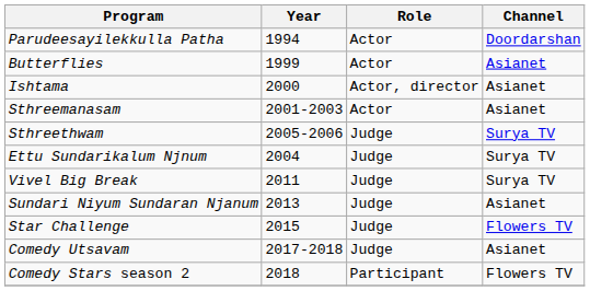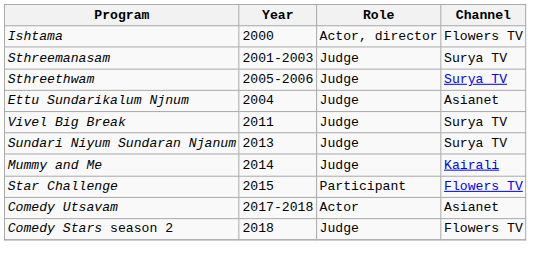- row: Parudeesayilekkulla Patha | 1994 | Actor | Doordarshan
- row: Butterflies | 1999 | Actor | Asianet
Ishtama | Channel: Asianet -> Flowers TV
Sthreemanasam | Role: Actor -> Judge
Sthreemanasam | Channel: Asianet -> Surya TV
Ettu Sundarikalum Njnum | Channel: Surya TV -> Asianet
Sundari Niyum Sundaran Njanum | Channel: Asianet -> Surya TV
+ row: Mummy and Me | 2014 | Judge | Kairali
Star Challenge | Role: Judge -> Participant
Comedy Utsavam | Role: Judge -> Actor
Comedy Stars season 2 | Role: Participant -> Judge
